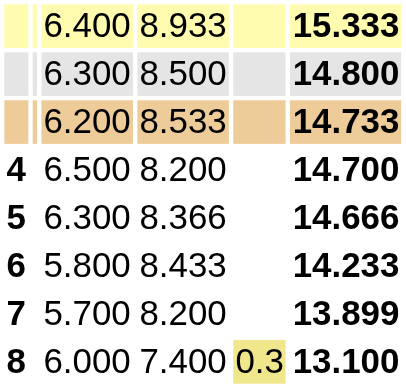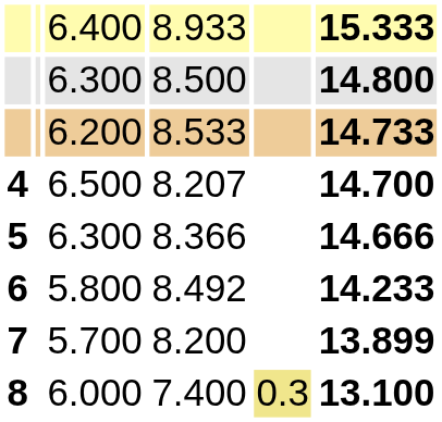4 | column 4: 8.200 -> 8.207
6 | column 4: 8.433 -> 8.492
